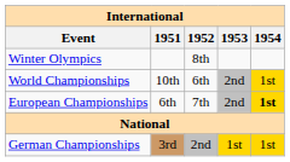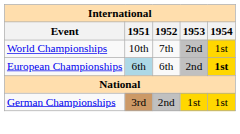- row: Winter Olympics | 8th
World Championships | 1952: 6th -> 7th
European Championships | 1951: no background -> lightblue background
European Championships | 1952: 7th -> 6th
